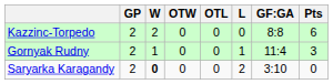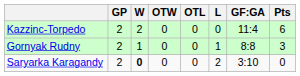Kazzinc-Torpedo | GF:GA: 8:8 -> 11:4
Gornyak Rudny | GF:GA: 11:4 -> 8:8
